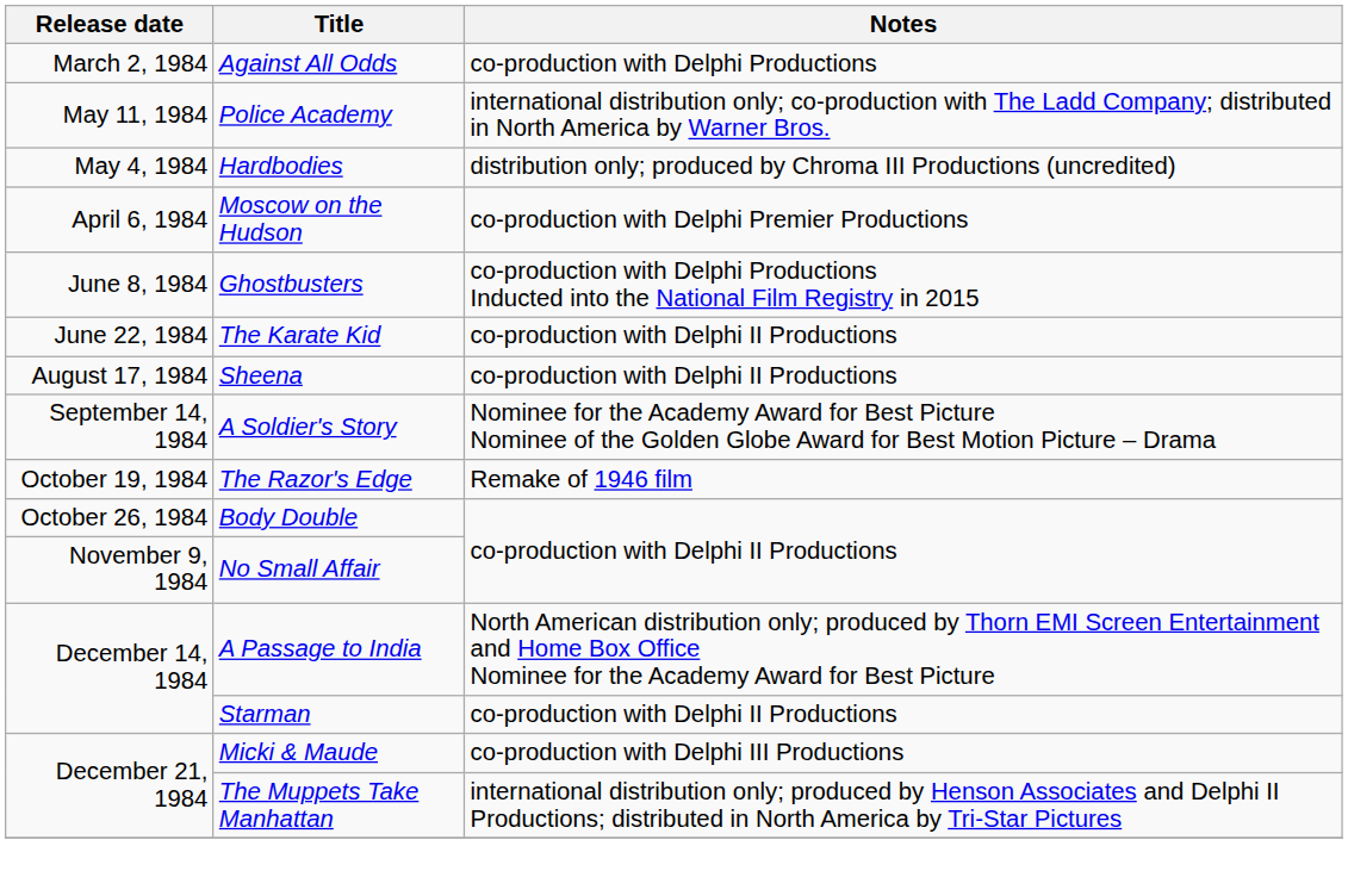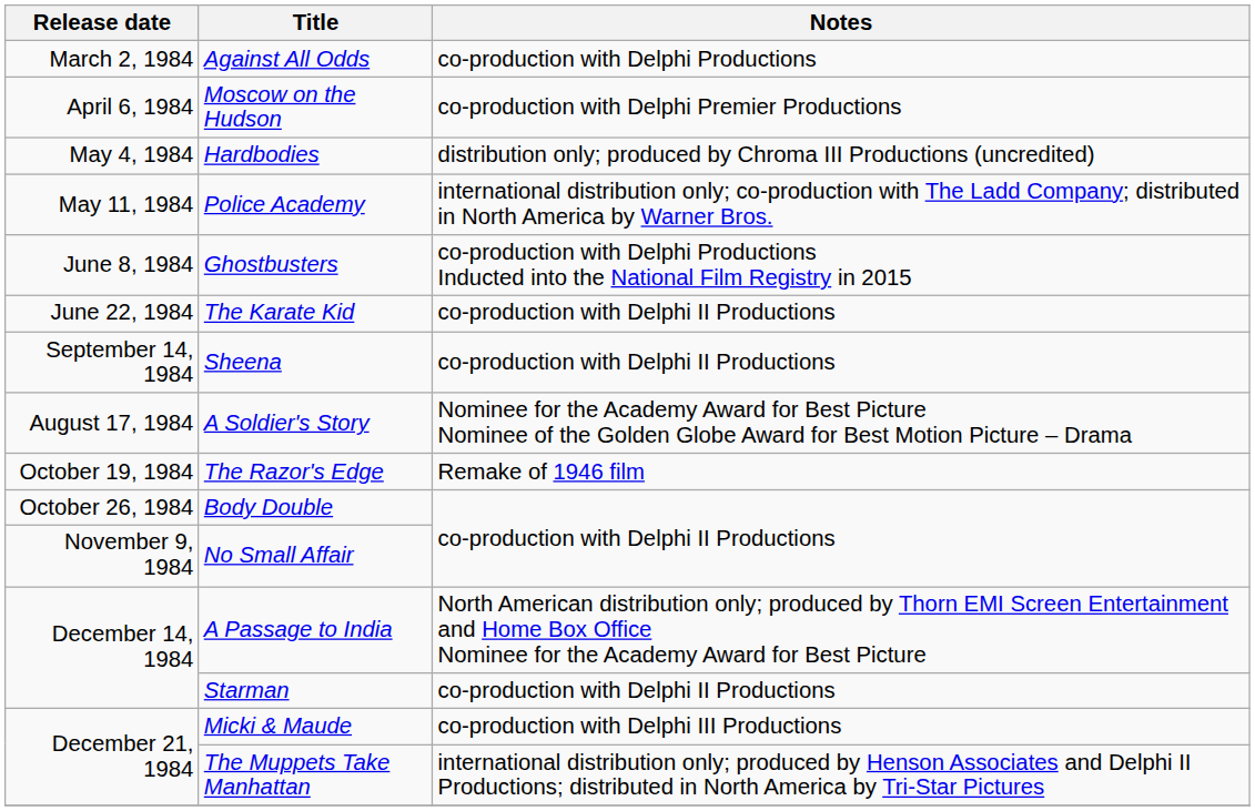rows swapped: Moscow on the Hudson <-> Police Academy
Sheena | Release date: August 17, 1984 -> September 14, 1984
A Soldier's Story | Release date: September 14, 1984 -> August 17, 1984
